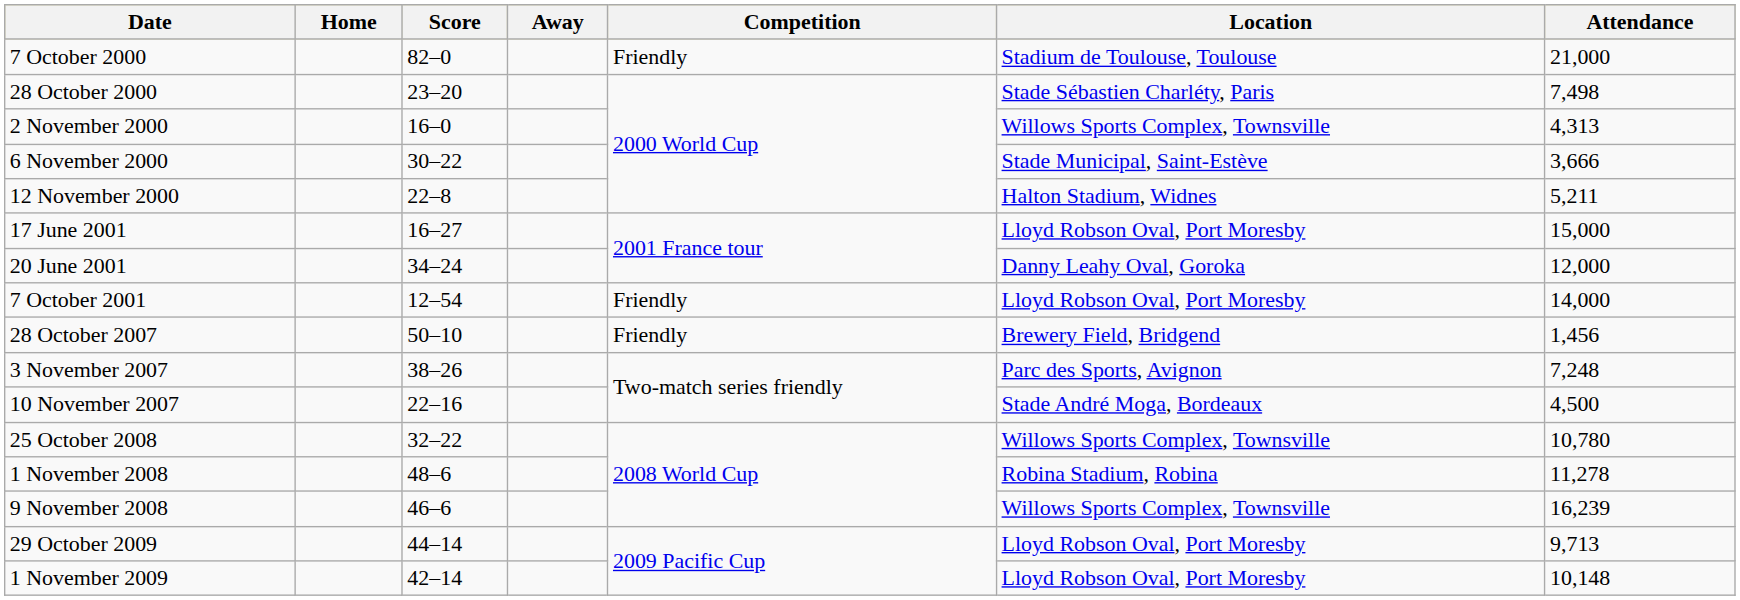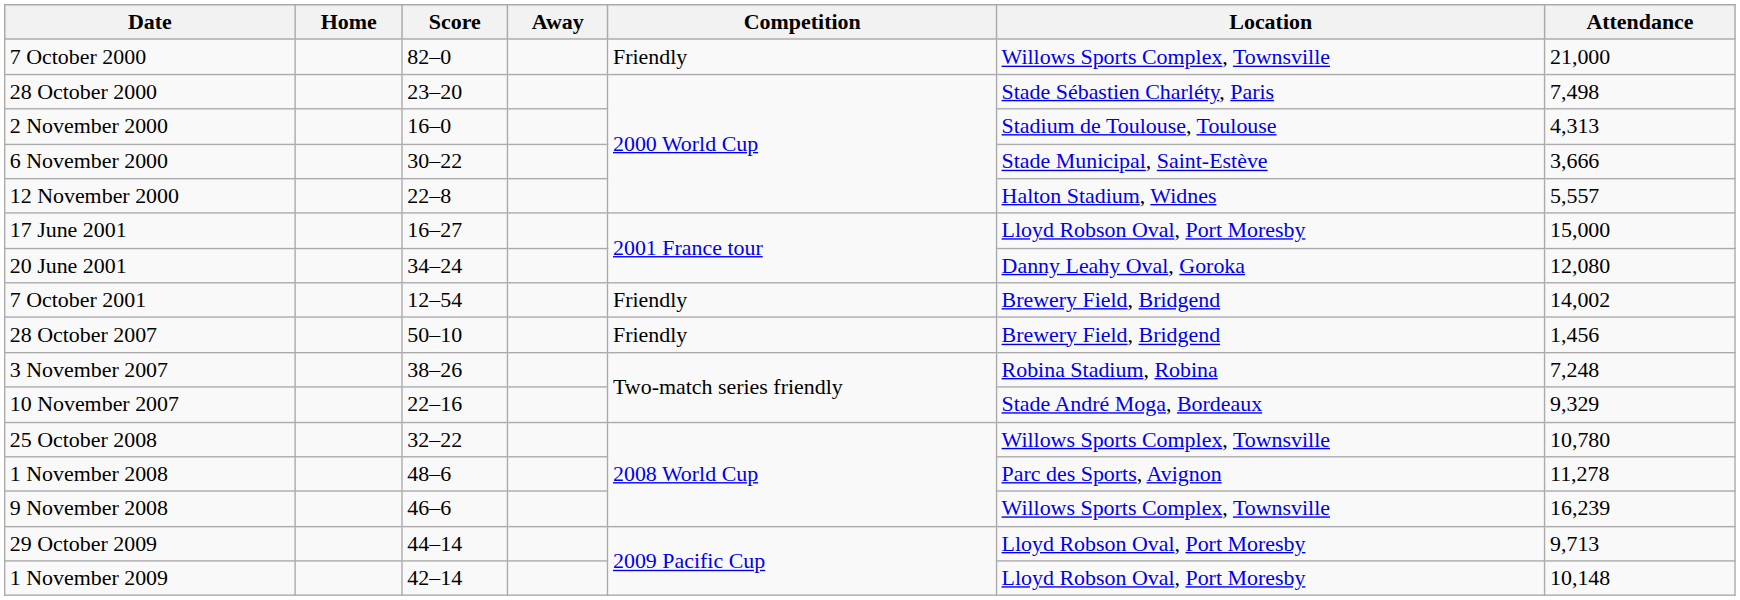7 October 2000 | Location: Stadium de Toulouse, Toulouse -> Willows Sports Complex, Townsville
2 November 2000 | Location: Willows Sports Complex, Townsville -> Stadium de Toulouse, Toulouse
12 November 2000 | Attendance: 5,211 -> 5,557
20 June 2001 | Attendance: 12,000 -> 12,080
7 October 2001 | Location: Lloyd Robson Oval, Port Moresby -> Brewery Field, Bridgend
7 October 2001 | Attendance: 14,000 -> 14,002
3 November 2007 | Location: Parc des Sports, Avignon -> Robina Stadium, Robina
10 November 2007 | Attendance: 4,500 -> 9,329
1 November 2008 | Location: Robina Stadium, Robina -> Parc des Sports, Avignon
